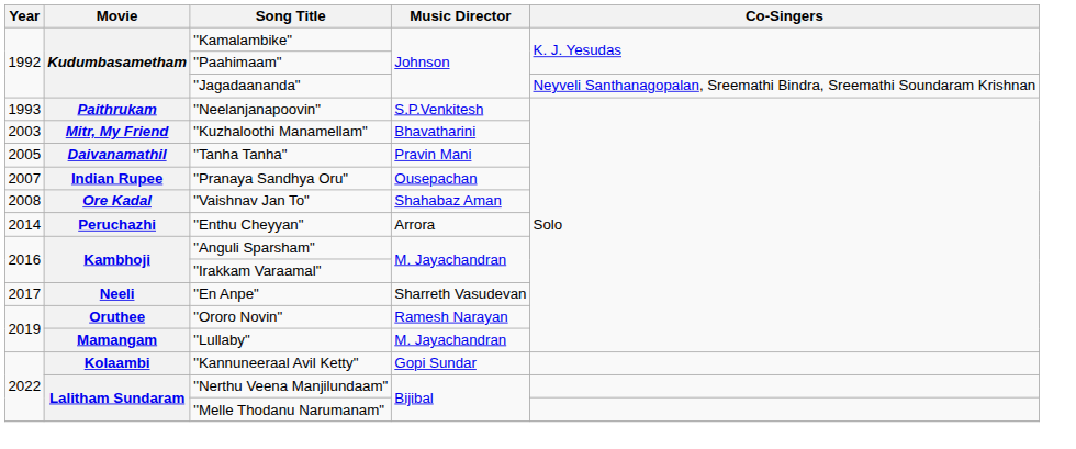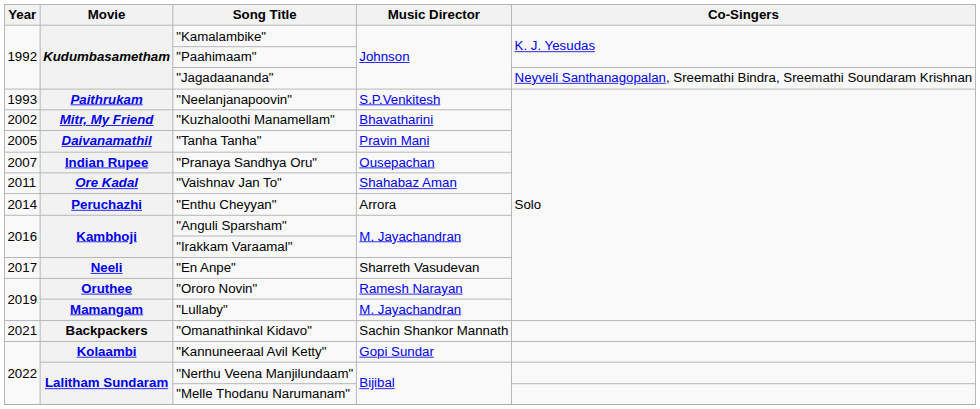"Kuzhaloothi Manamellam" | Year: 2003 -> 2002
"Vaishnav Jan To" | Year: 2008 -> 2011
+ row: 2021 | Backpackers | "Omanathinkal Kidavo" | Sachin Shankor Mannath
